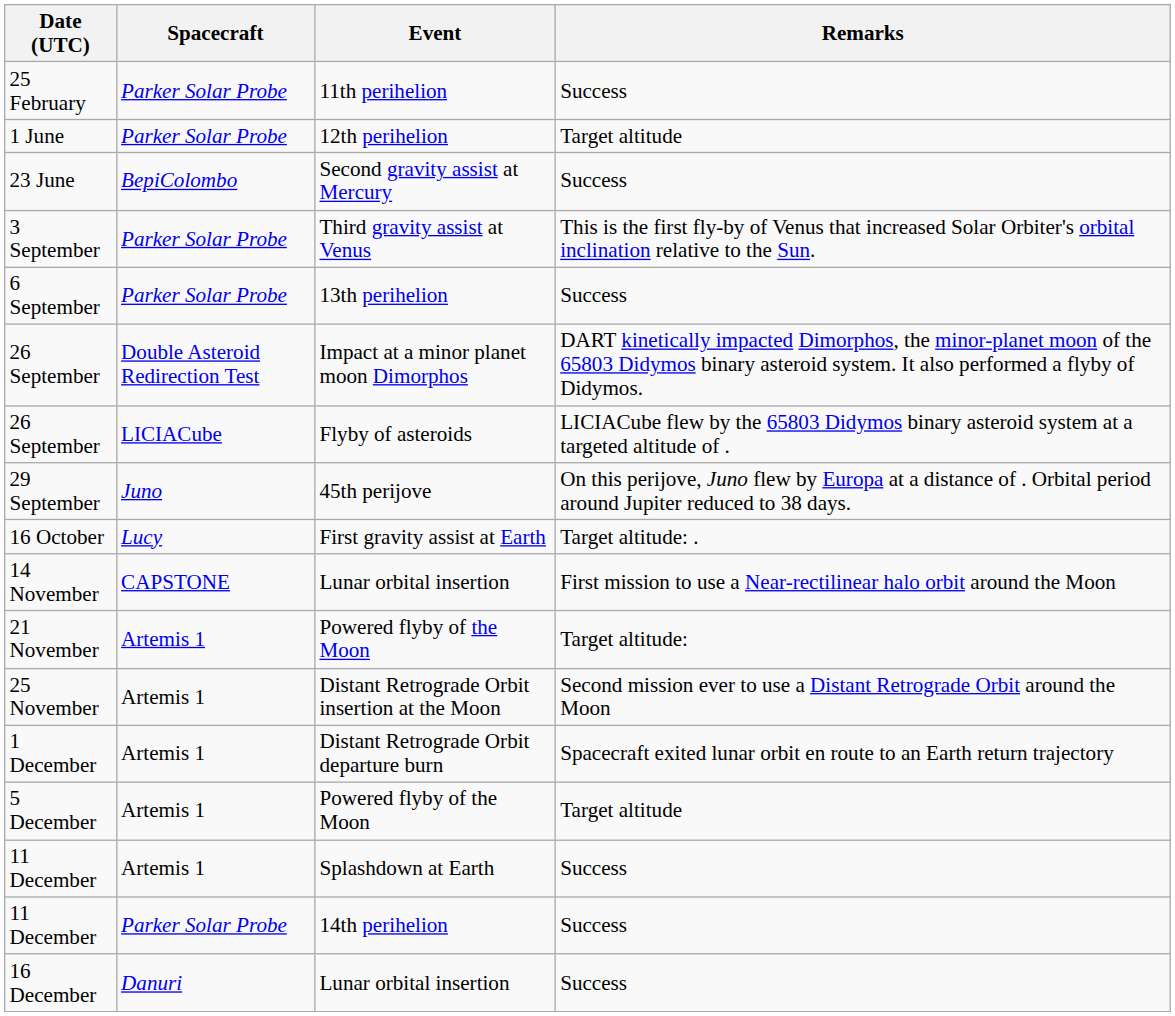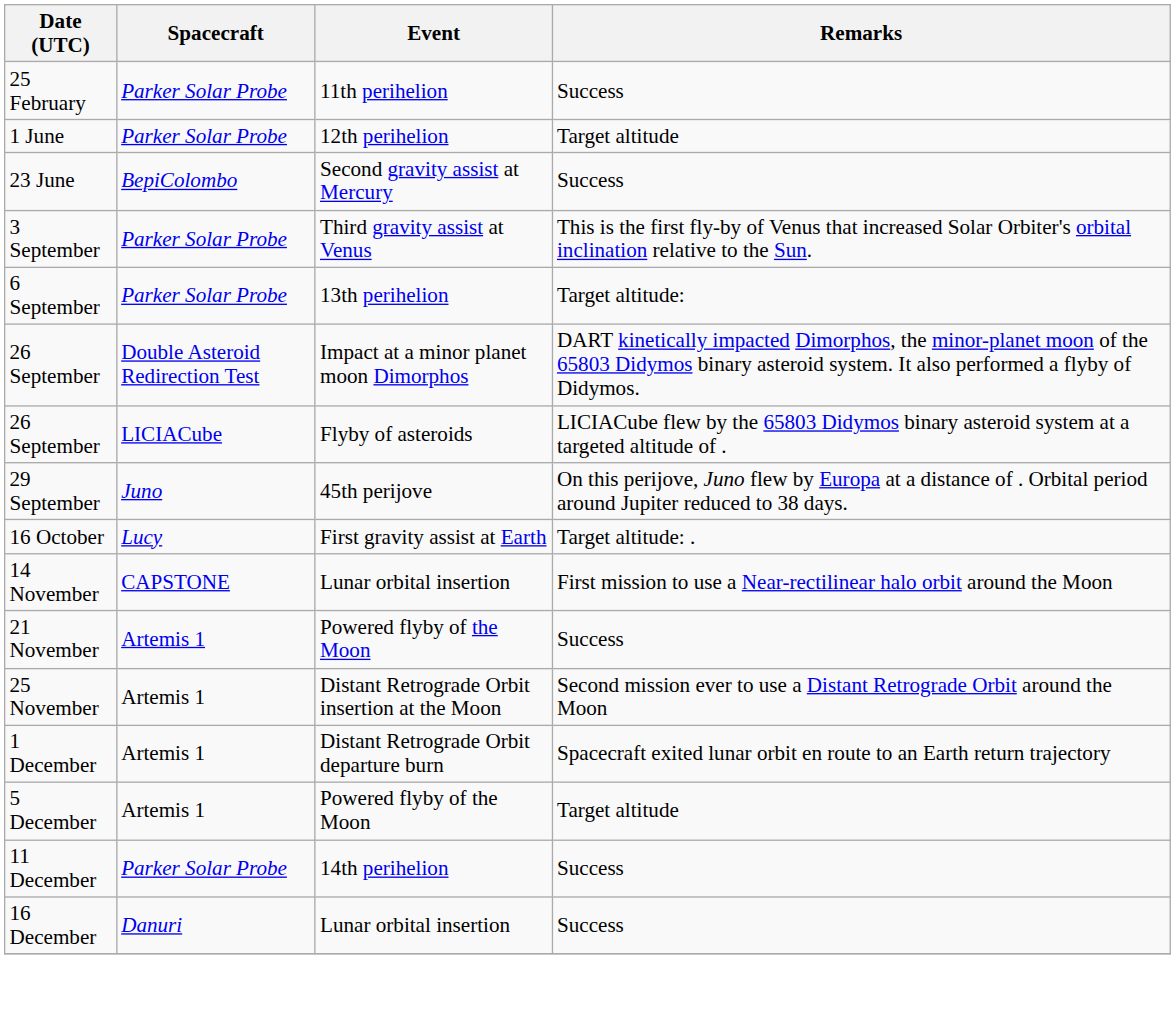6 September | Remarks: Success -> Target altitude:
21 November | Remarks: Target altitude: -> Success
- row: 11 December | Artemis 1 | Splashdown at Earth | Success
